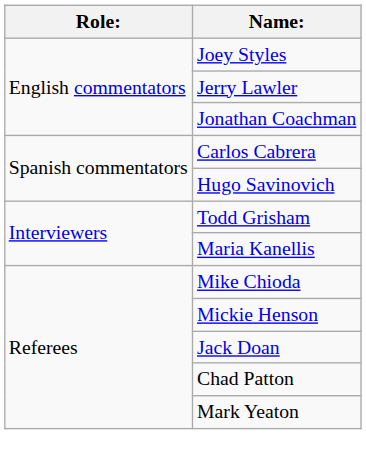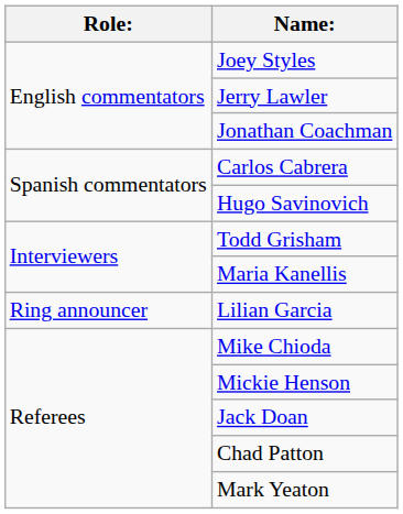+ row: Ring announcer | Lilian Garcia
